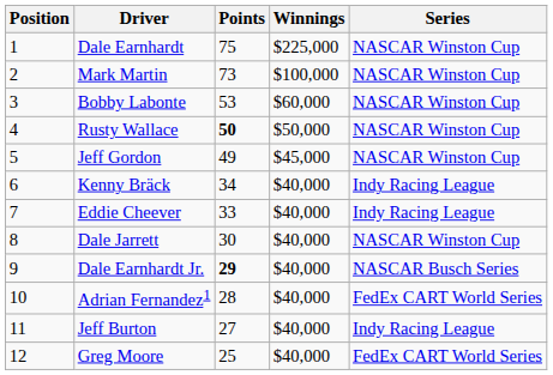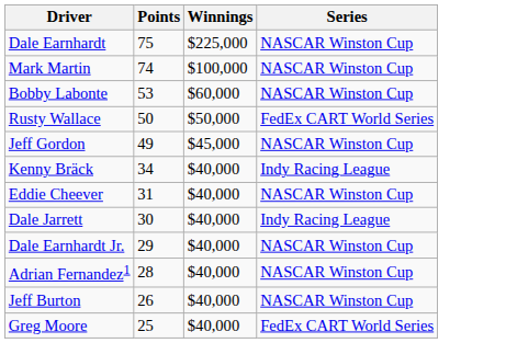- column: Position | 1 | 2 | 3 | 4 | 5 | 6 | 7 | 8 | 9 | 10 | 11 | 12
Mark Martin | Points: 73 -> 74
Rusty Wallace | Points: bold -> normal
Rusty Wallace | Series: NASCAR Winston Cup -> FedEx CART World Series
Eddie Cheever | Points: 33 -> 31
Eddie Cheever | Series: Indy Racing League -> NASCAR Winston Cup
Dale Jarrett | Series: NASCAR Winston Cup -> Indy Racing League
Dale Earnhardt Jr. | Points: bold -> normal
Dale Earnhardt Jr. | Series: NASCAR Busch Series -> NASCAR Winston Cup
Adrian Fernandez1 | Series: FedEx CART World Series -> NASCAR Winston Cup
Jeff Burton | Points: 27 -> 26
Jeff Burton | Series: Indy Racing League -> NASCAR Winston Cup
